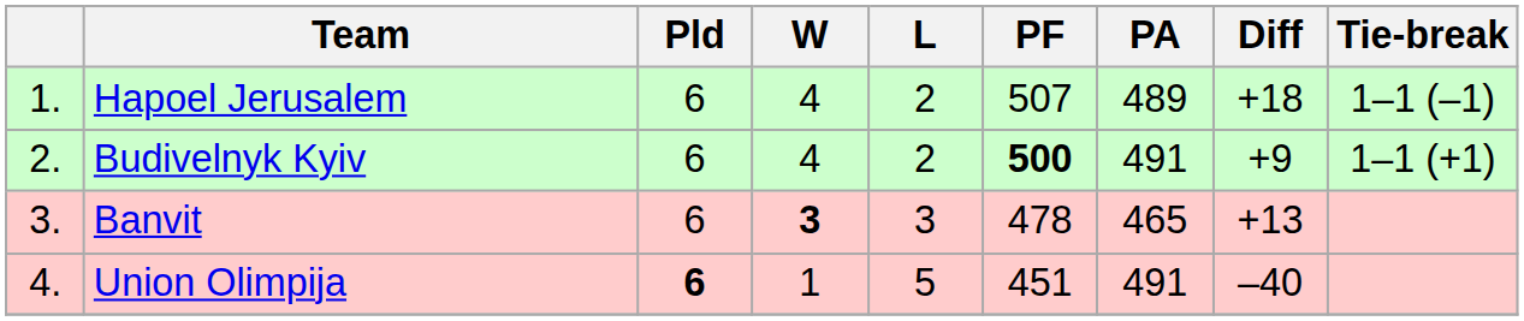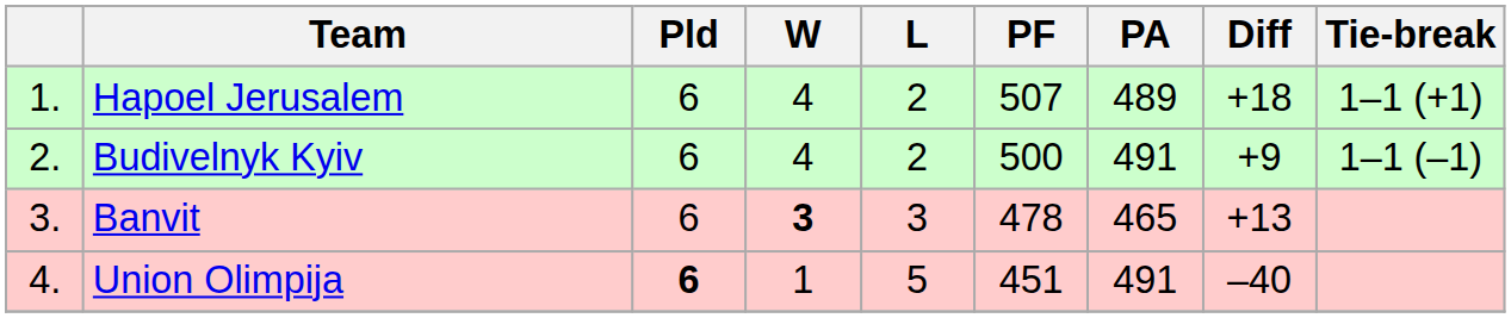Hapoel Jerusalem | Tie-break: 1–1 (–1) -> 1–1 (+1)
Budivelnyk Kyiv | PF: bold -> normal
Budivelnyk Kyiv | Tie-break: 1–1 (+1) -> 1–1 (–1)
